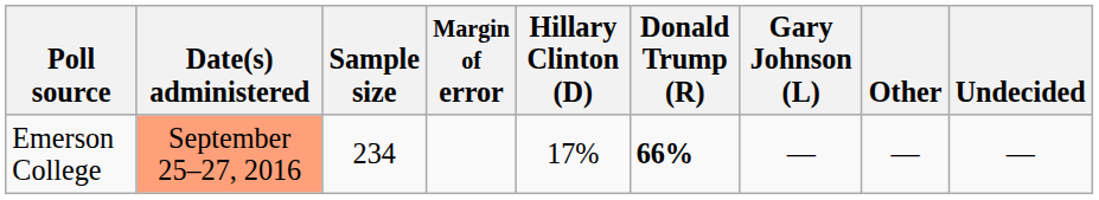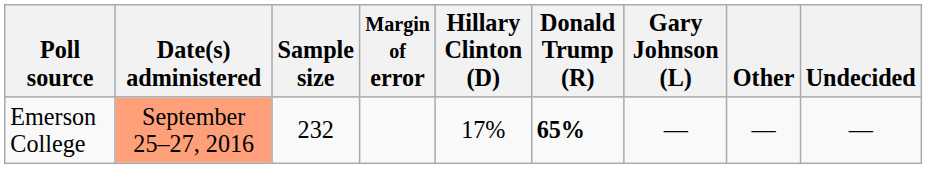Emerson College | Sample size: 234 -> 232
Emerson College | Donald Trump (R): 66% -> 65%
